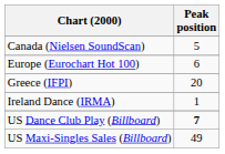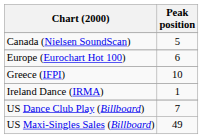Greece (IFPI) | Peak position: 20 -> 10
US Dance Club Play (Billboard) | Peak position: bold -> normal
